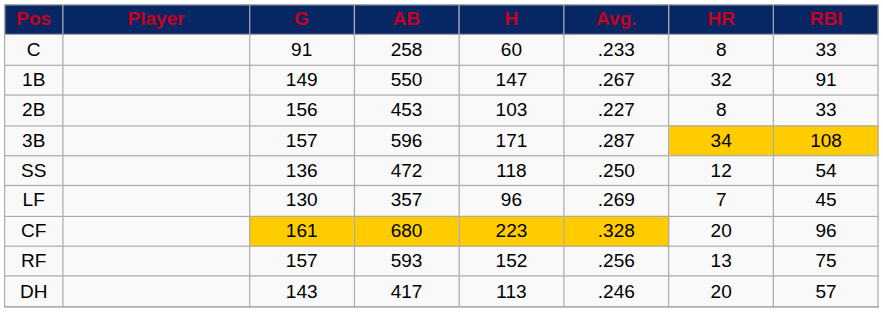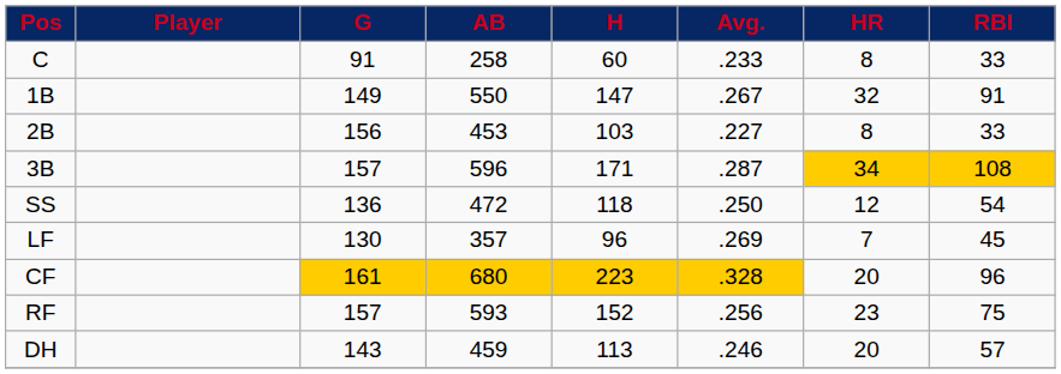RF | HR: 13 -> 23
DH | AB: 417 -> 459
